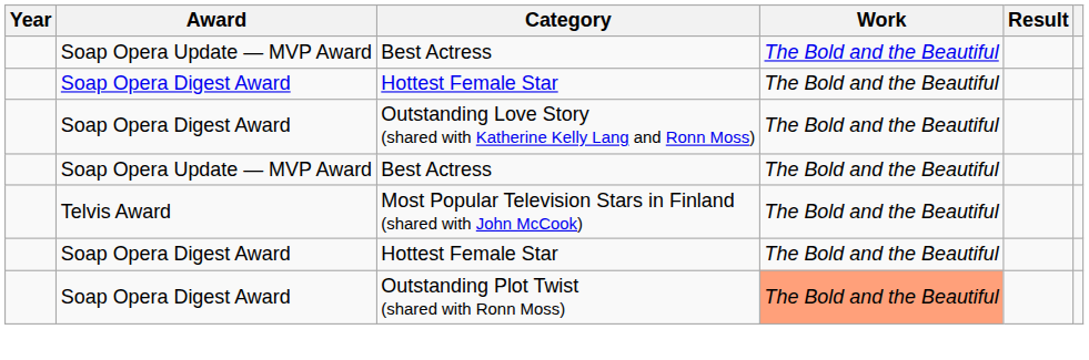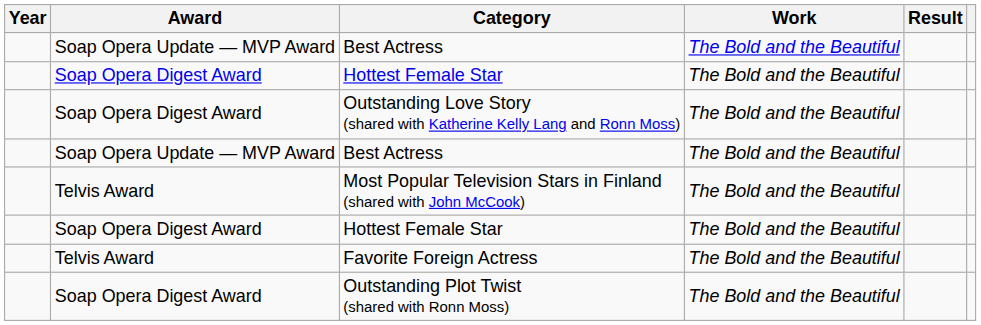+ row: Telvis Award | Favorite Foreign Actress | The Bold and the Beautiful
Outstanding Plot Twist (shared with Ronn Moss) | Work: lightsalmon background -> no background
